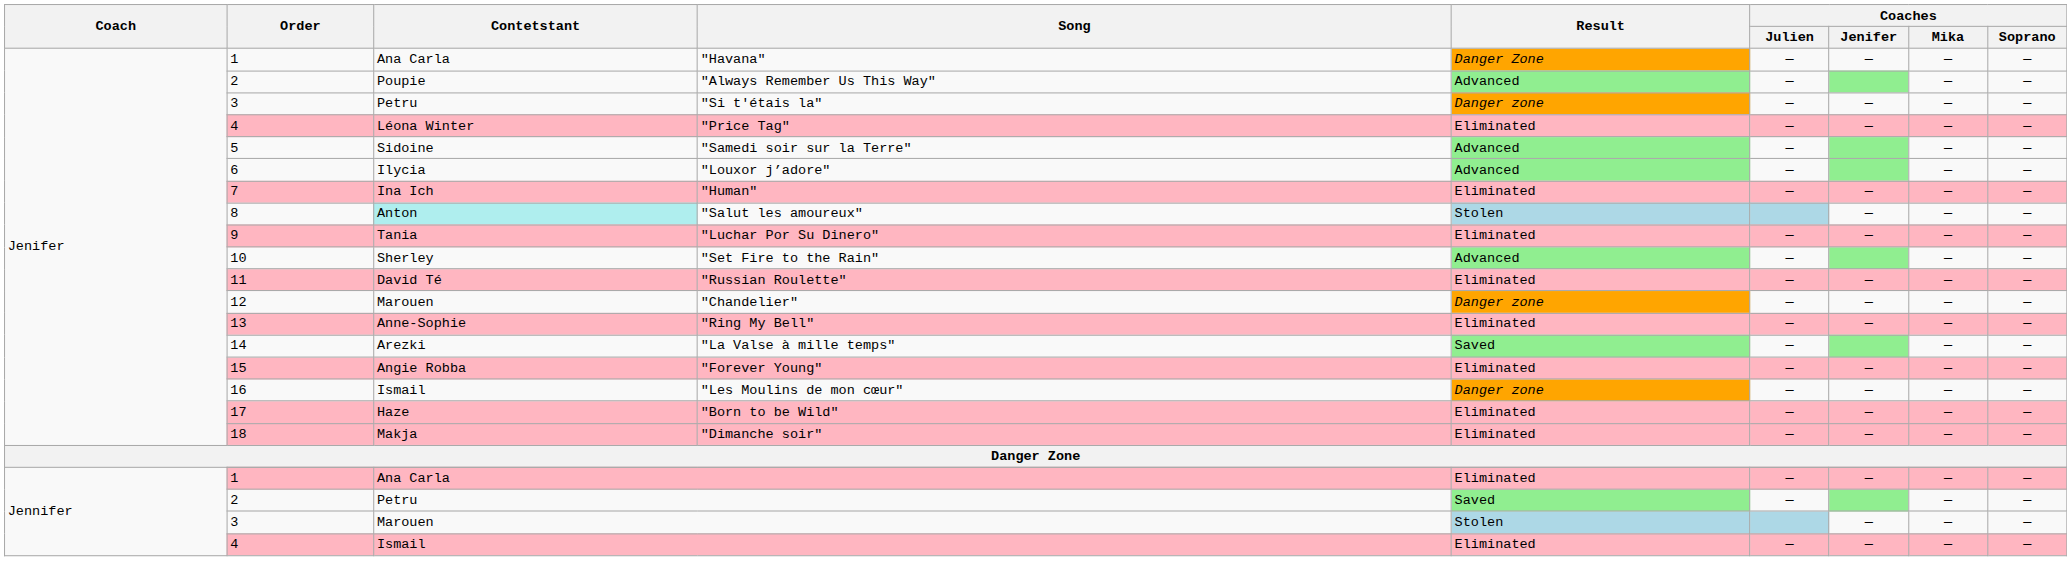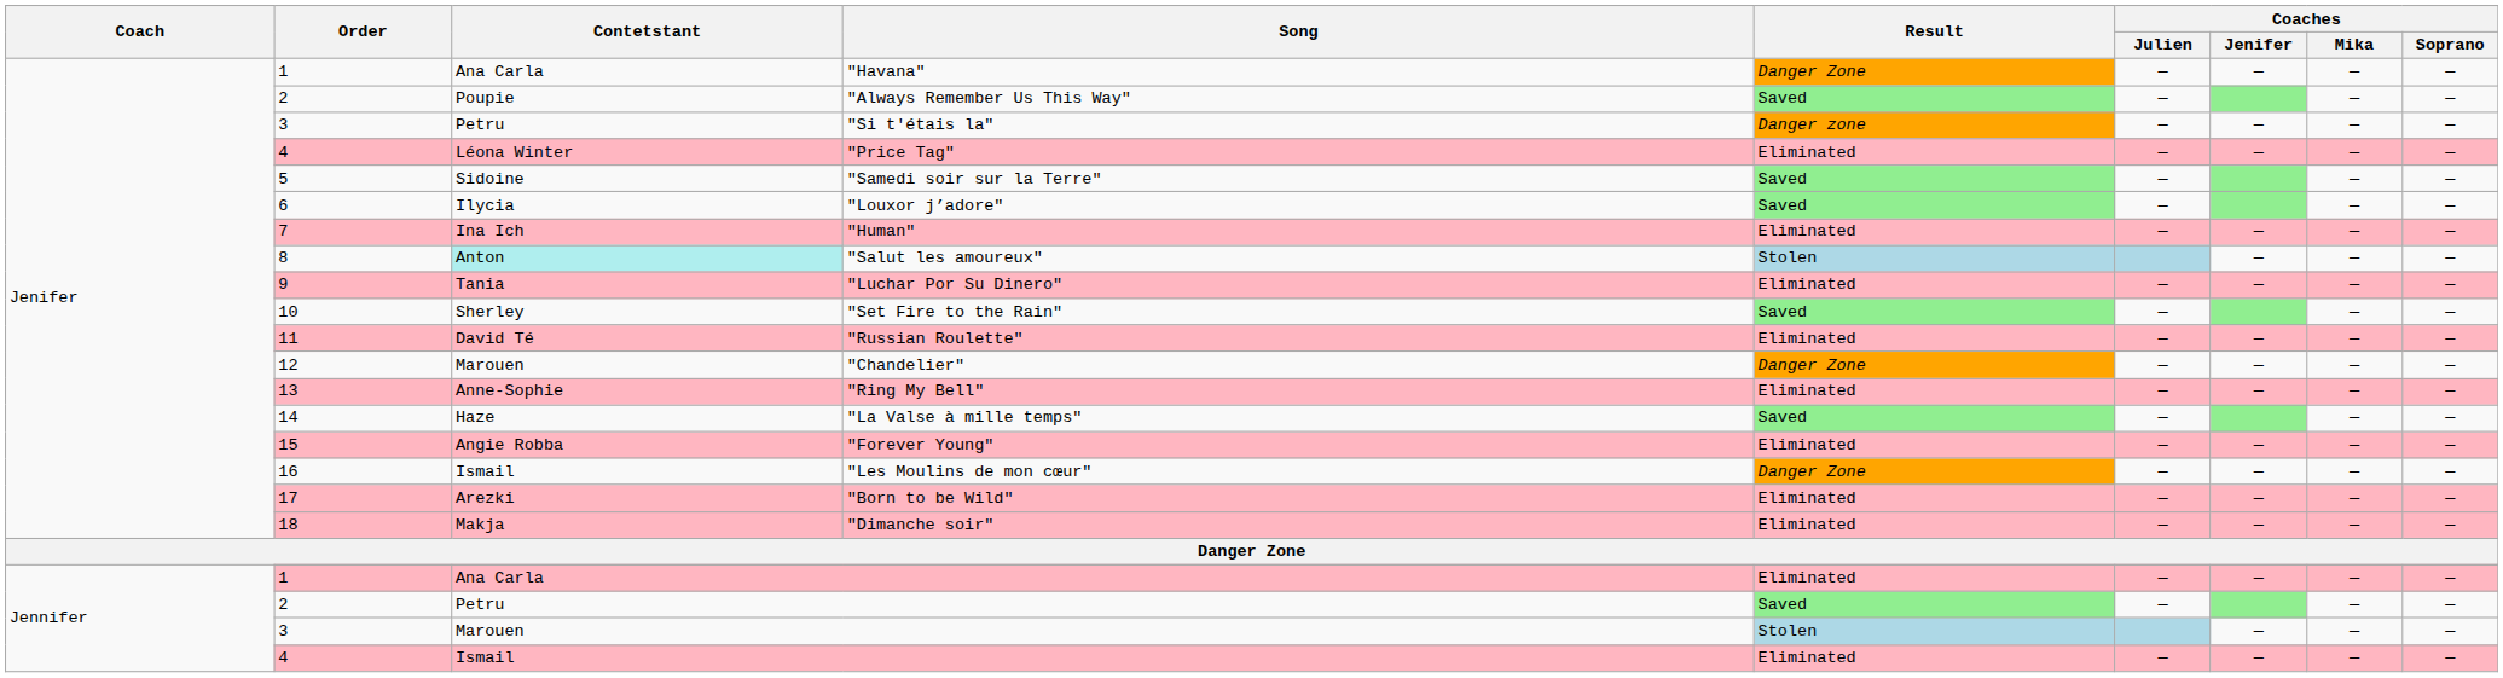"Always Remember Us This Way" | Result: Advanced -> Saved
"Samedi soir sur la Terre" | Result: Advanced -> Saved
"Louxor j’adore" | Result: Advanced -> Saved
"Set Fire to the Rain" | Result: Advanced -> Saved
"Chandelier" | Result: Danger zone -> Danger Zone
"La Valse à mille temps" | Contetstant: Arezki -> Haze
"Les Moulins de mon cœur" | Result: Danger zone -> Danger Zone
"Born to be Wild" | Contetstant: Haze -> Arezki
